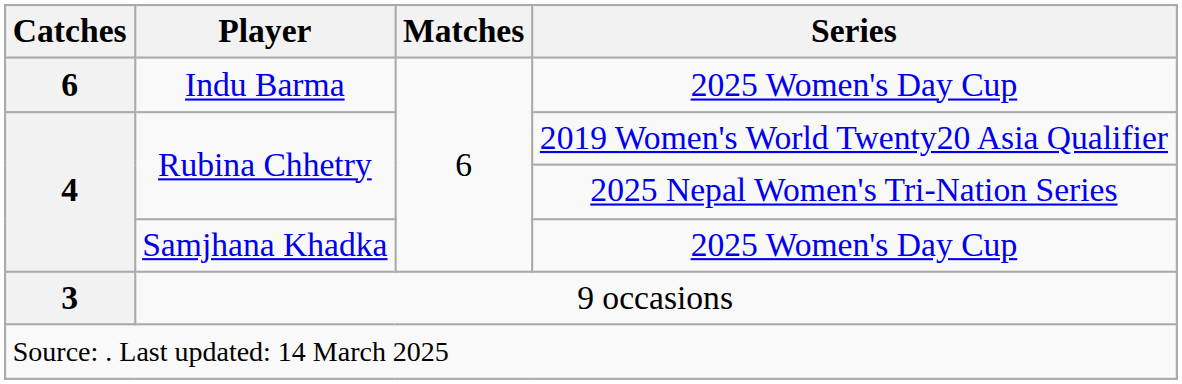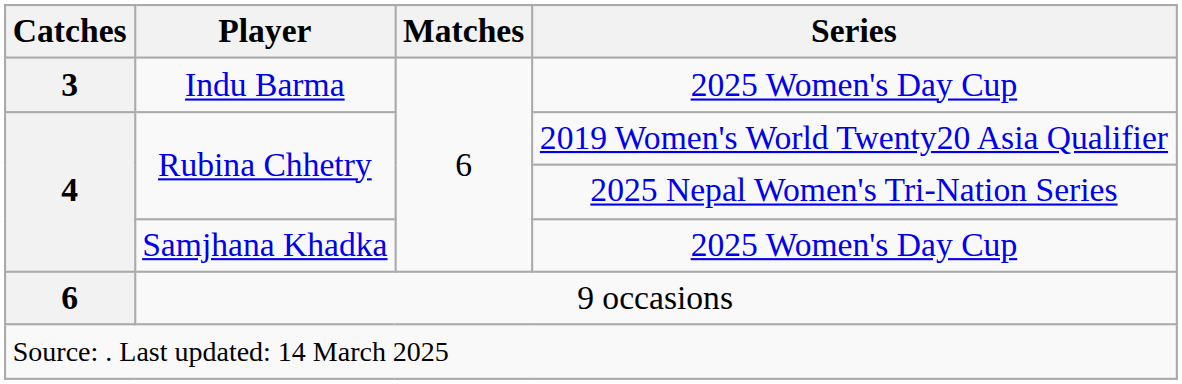Indu Barma | Catches: 6 -> 3
9 occasions | Catches: 3 -> 6
